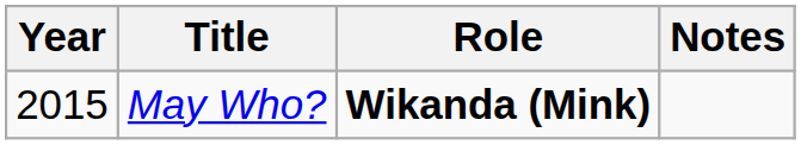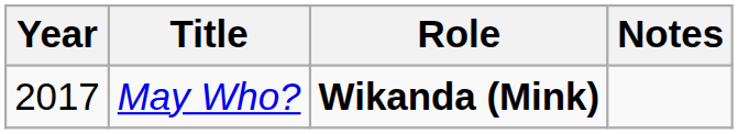May Who? | Year: 2015 -> 2017
